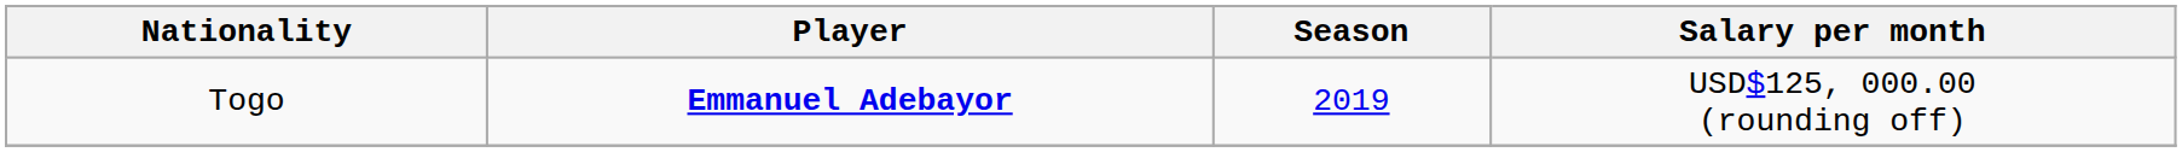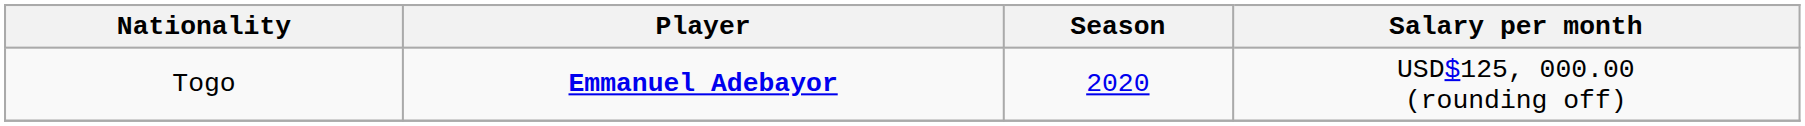Togo | Season: 2019 -> 2020
